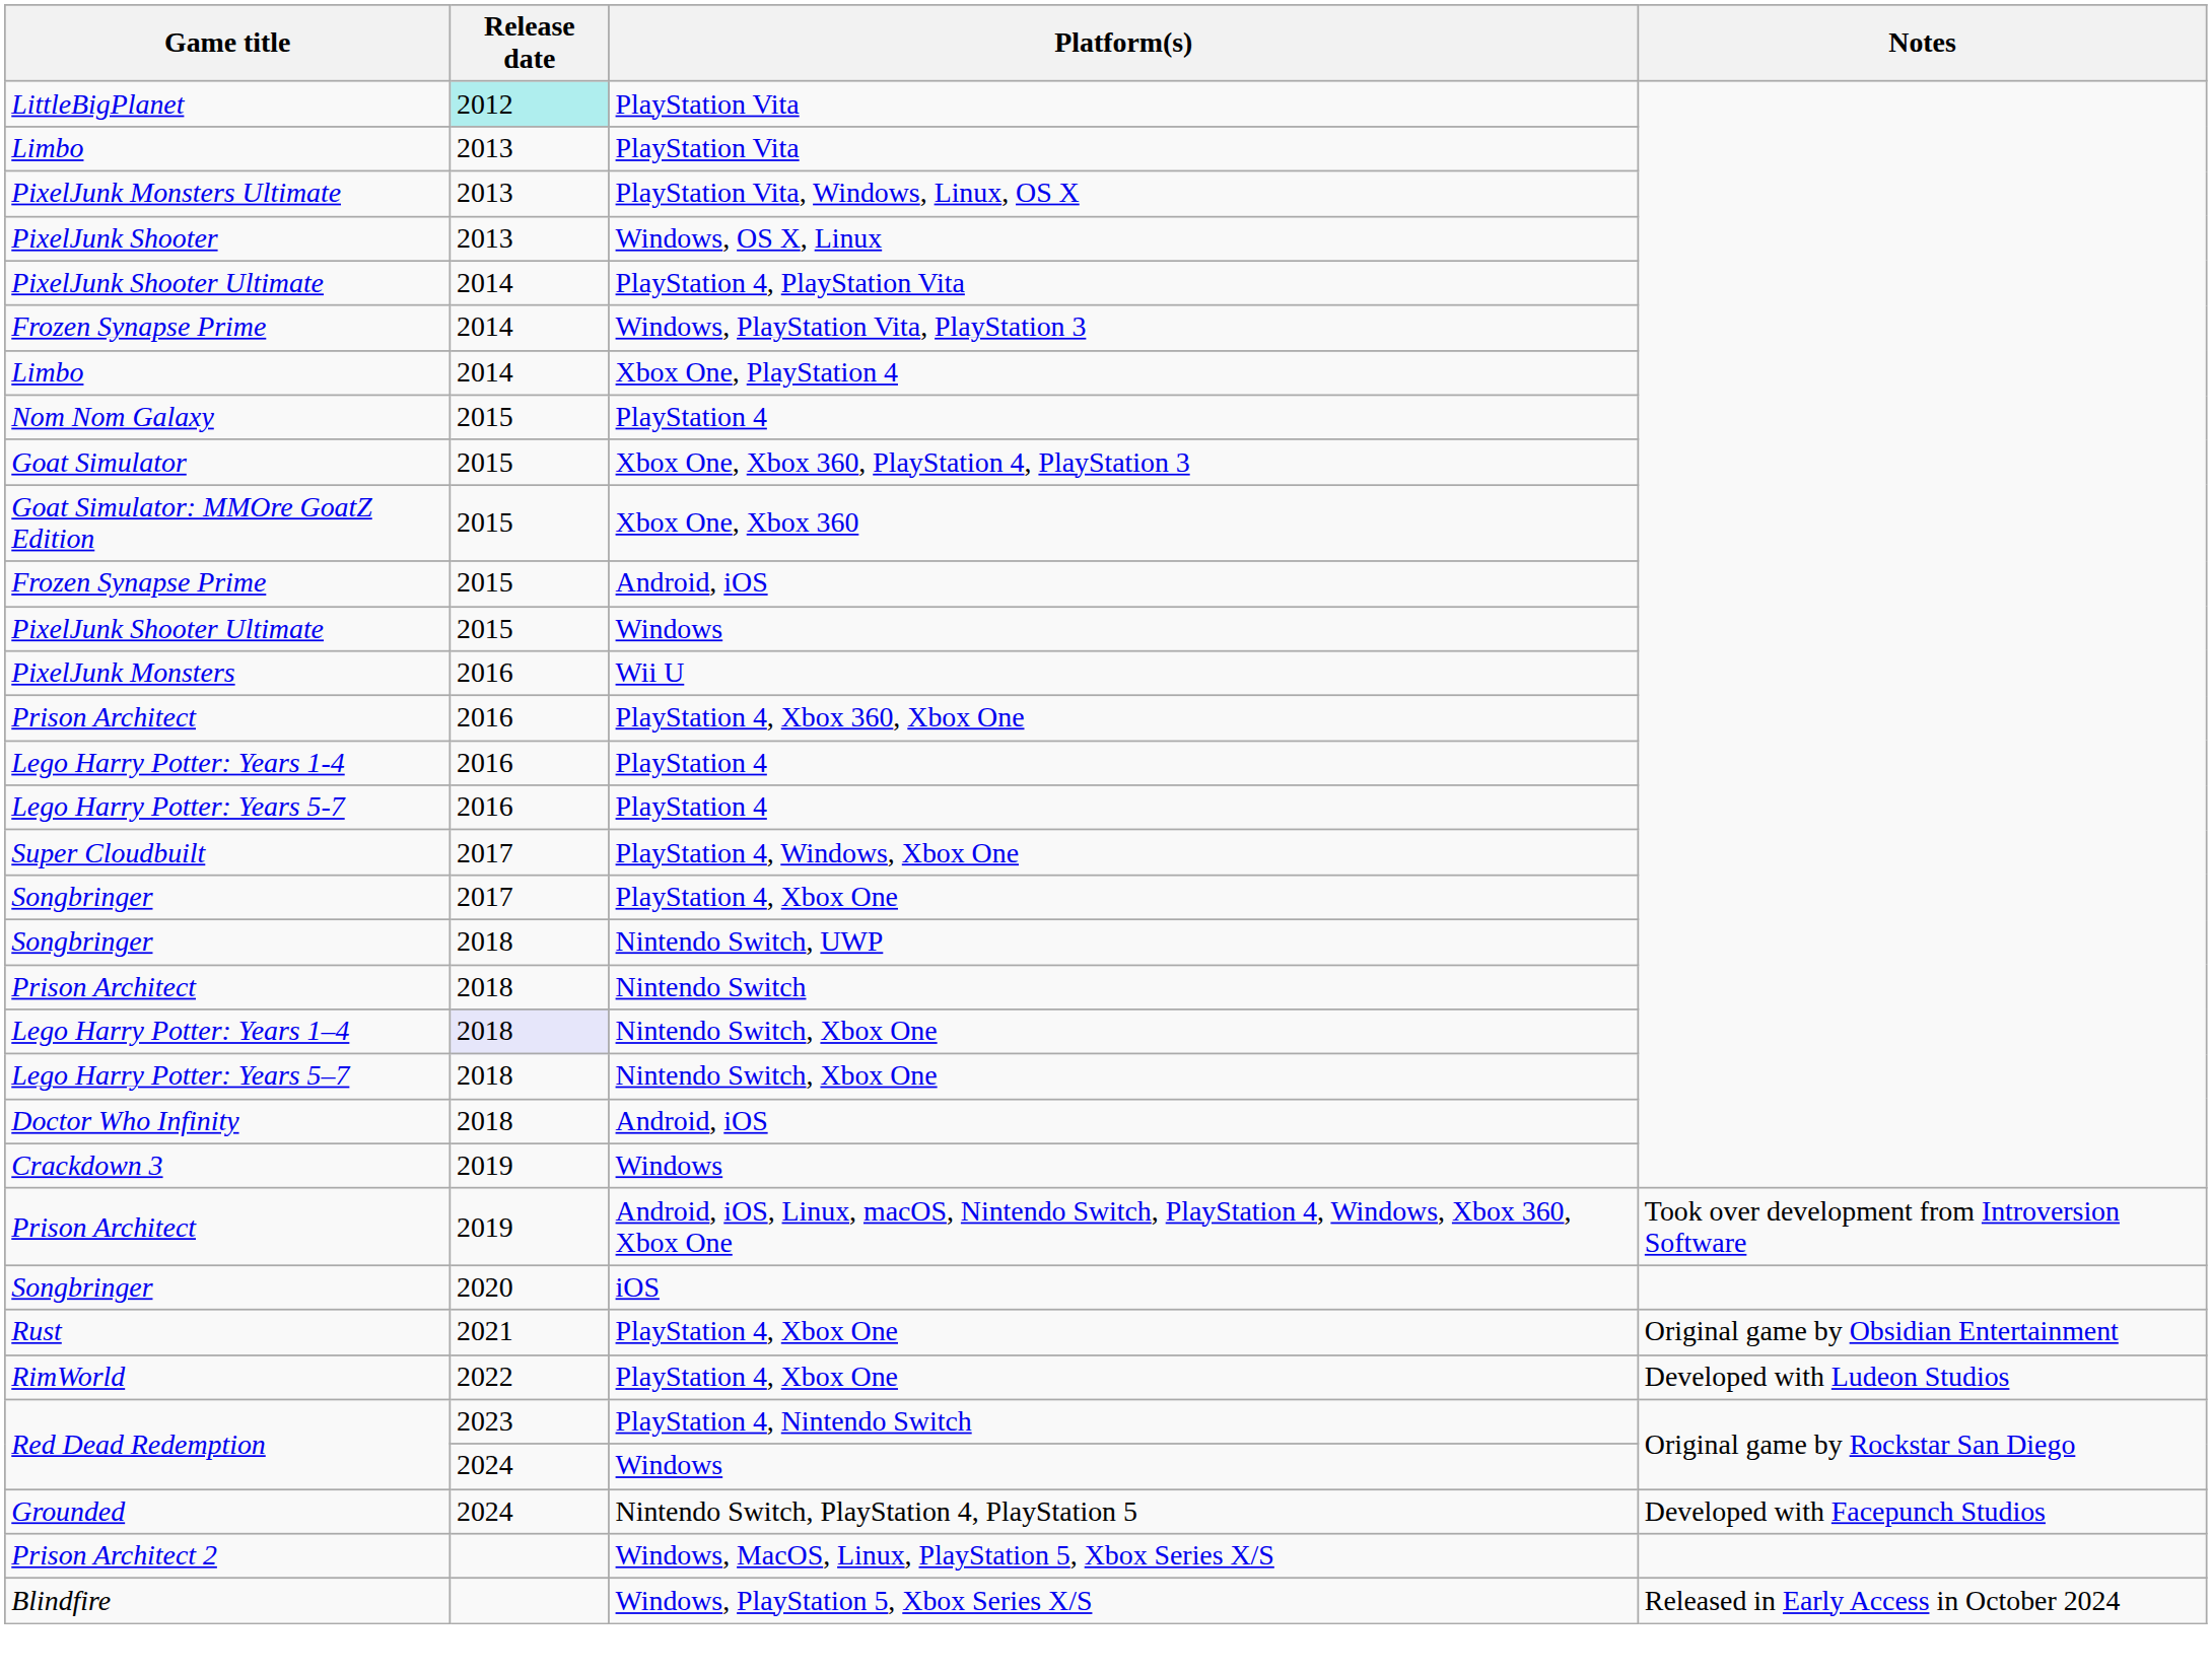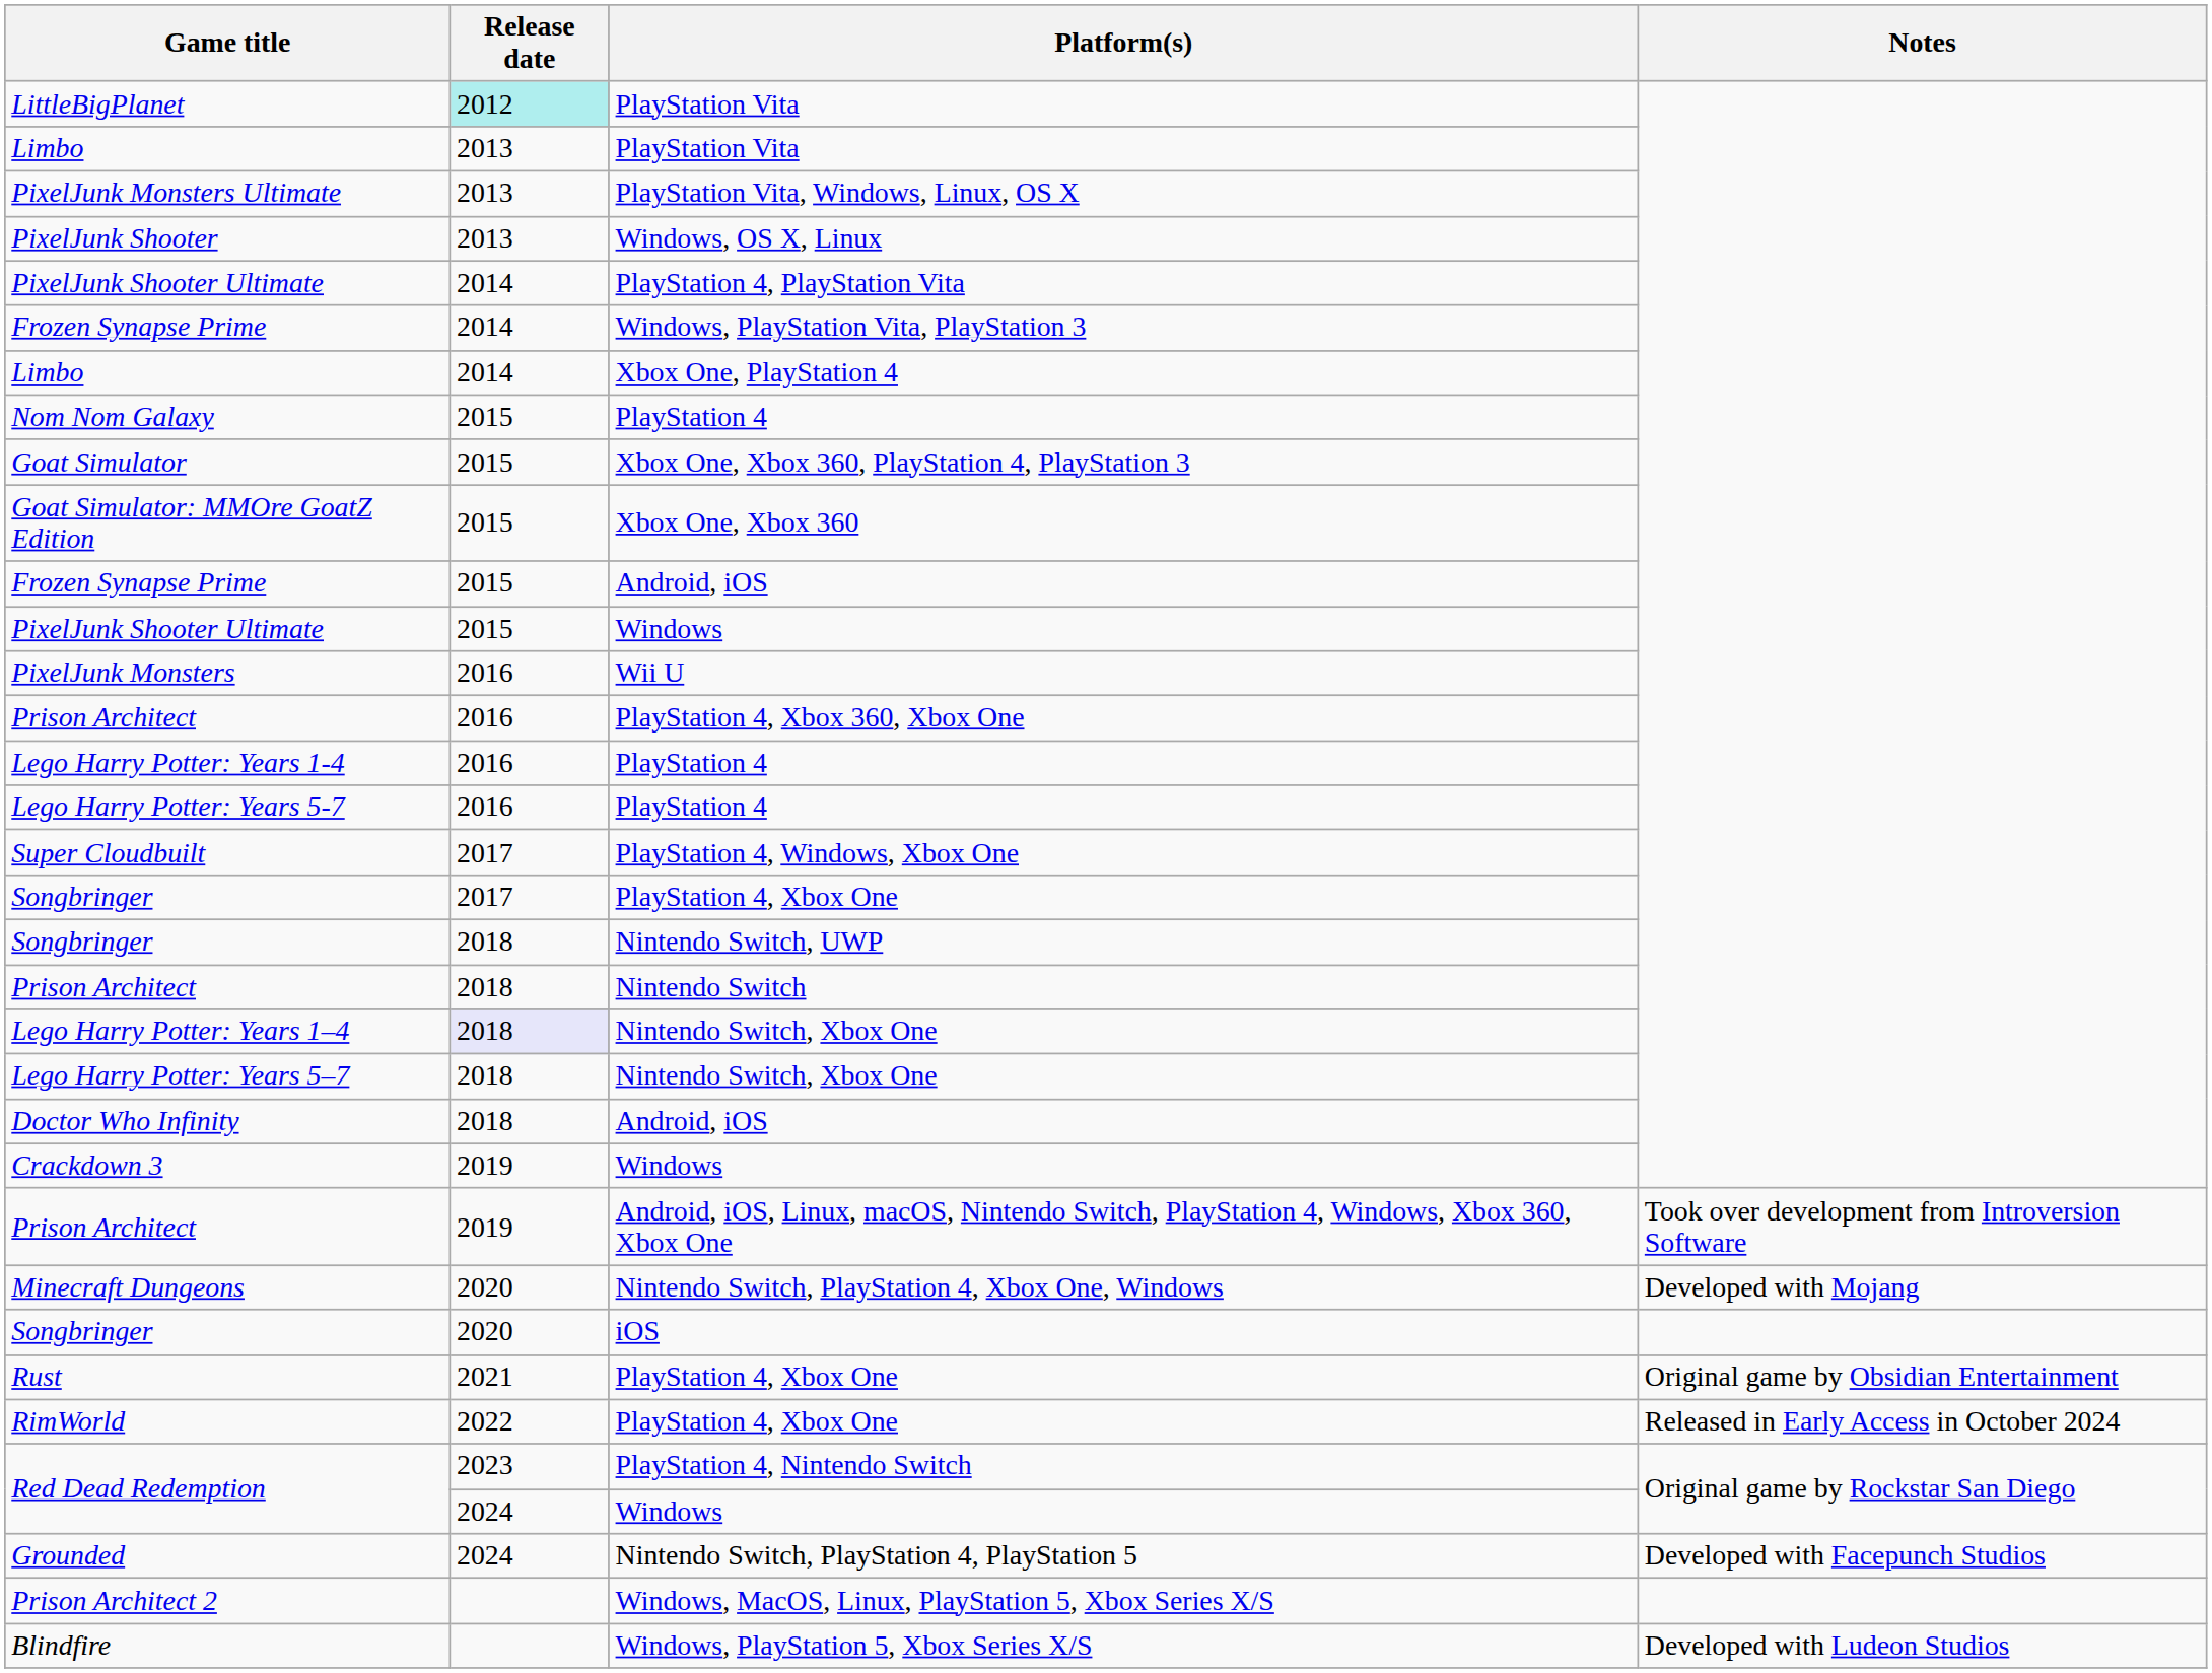+ row: Minecraft Dungeons | 2020 | Nintendo Switch, PlayStation 4, Xbox One, Windows | Developed with Mojang
RimWorld | Notes: Developed with Ludeon Studios -> Released in Early Access in October 2024
Blindfire | Notes: Released in Early Access in October 2024 -> Developed with Ludeon Studios
